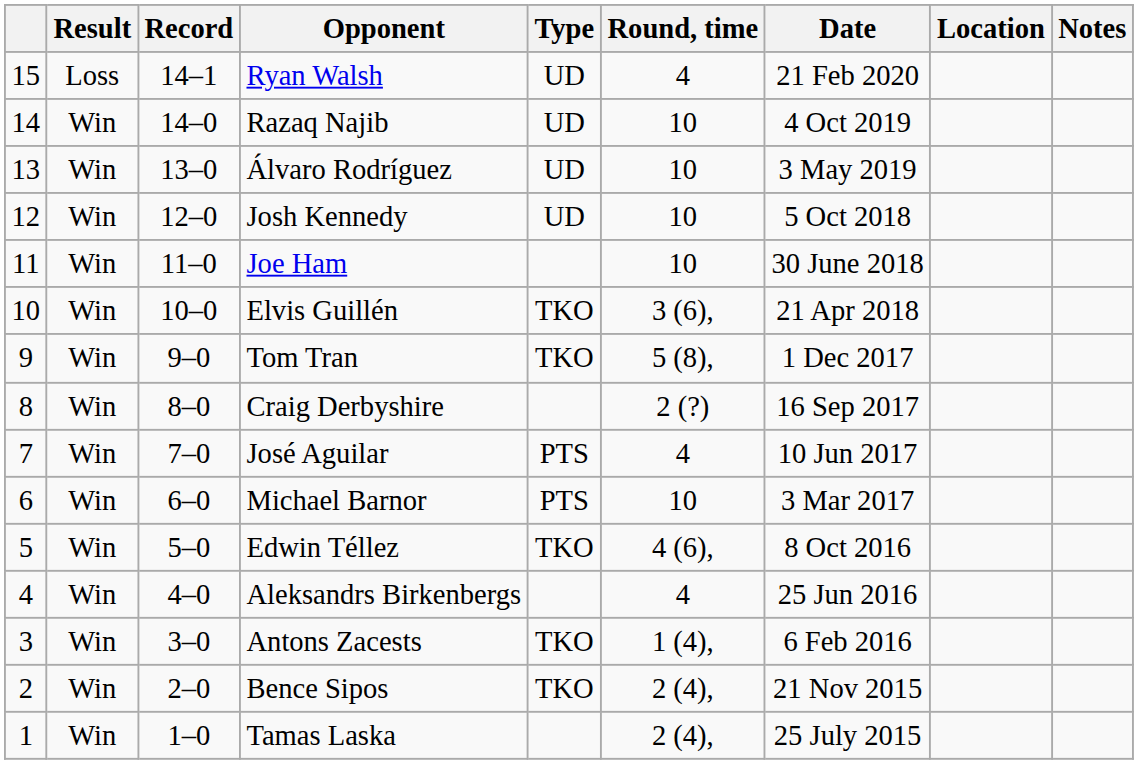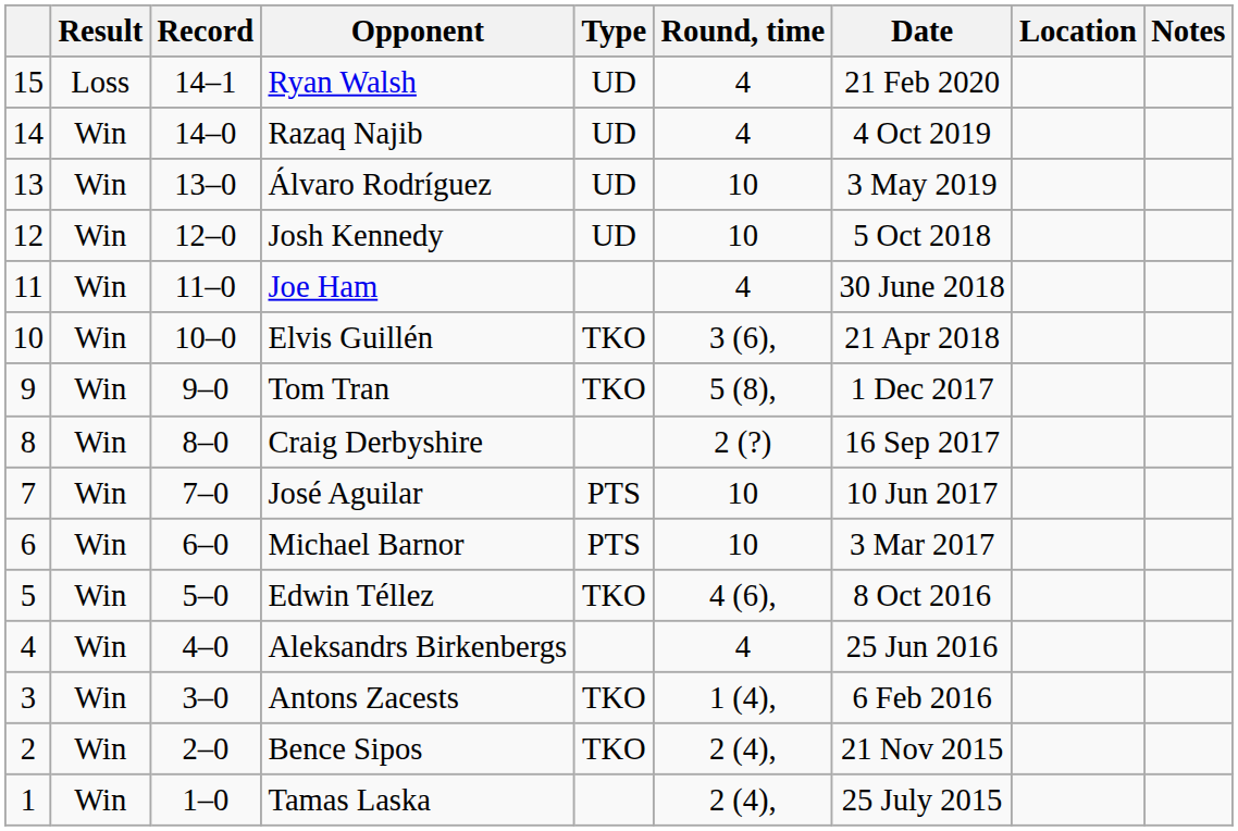Razaq Najib | Round, time: 10 -> 4
Joe Ham | Round, time: 10 -> 4
José Aguilar | Round, time: 4 -> 10
